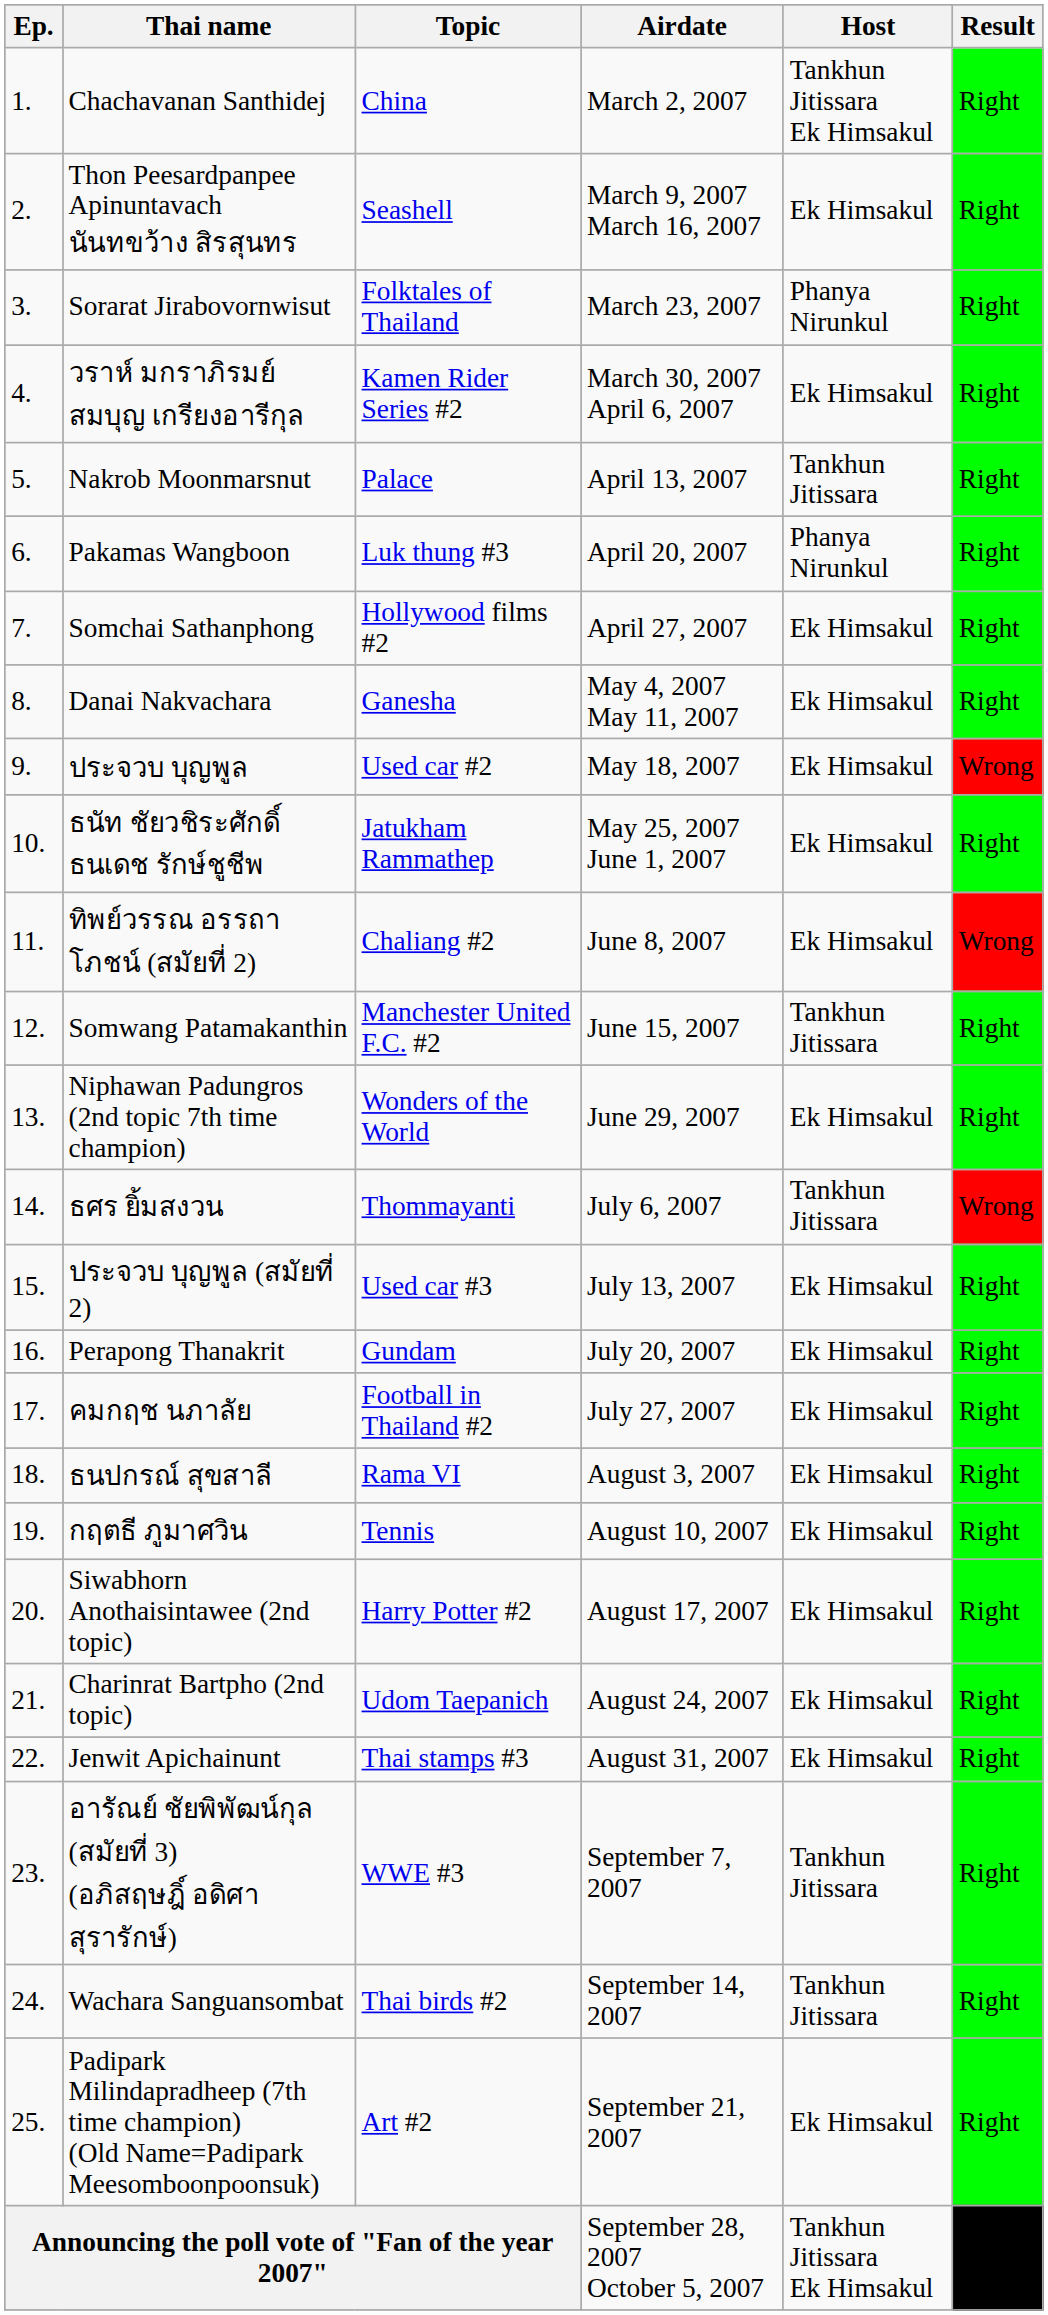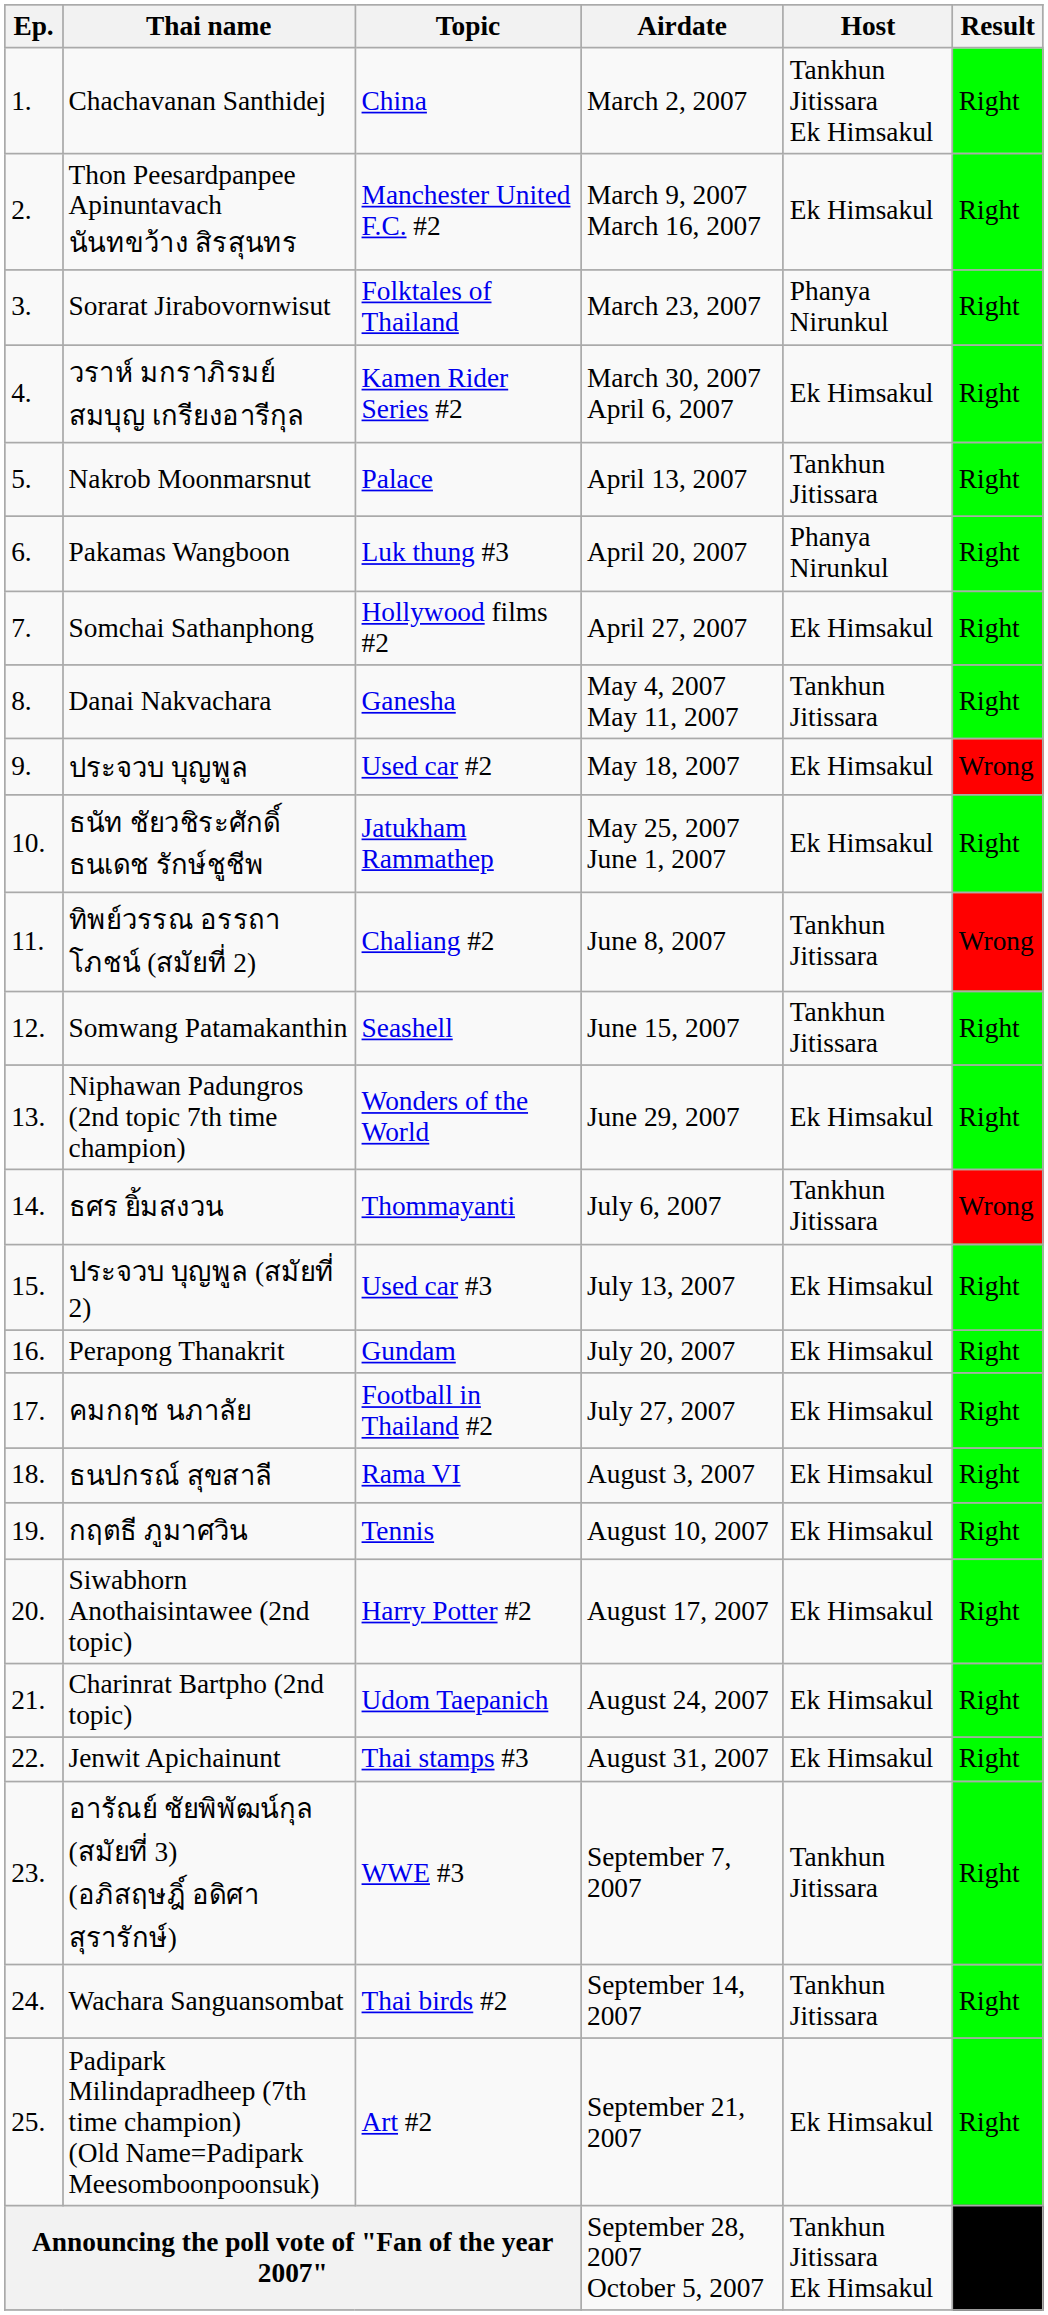Thon Peesardpanpee Apinuntavach นันทขว้าง สิรสุนทร | Topic: Seashell -> Manchester United F.C. #2
Danai Nakvachara | Host: Ek Himsakul -> Tankhun Jitissara
ทิพย์วรรณ อรรถาโภชน์ (สมัยที่ 2) | Host: Ek Himsakul -> Tankhun Jitissara
Somwang Patamakanthin | Topic: Manchester United F.C. #2 -> Seashell
